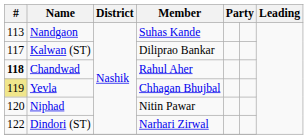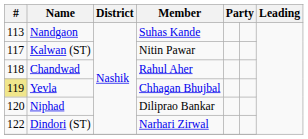Kalwan (ST) | Member: Diliprao Bankar -> Nitin Pawar
Chandwad | #: bold -> normal
Niphad | Member: Nitin Pawar -> Diliprao Bankar
